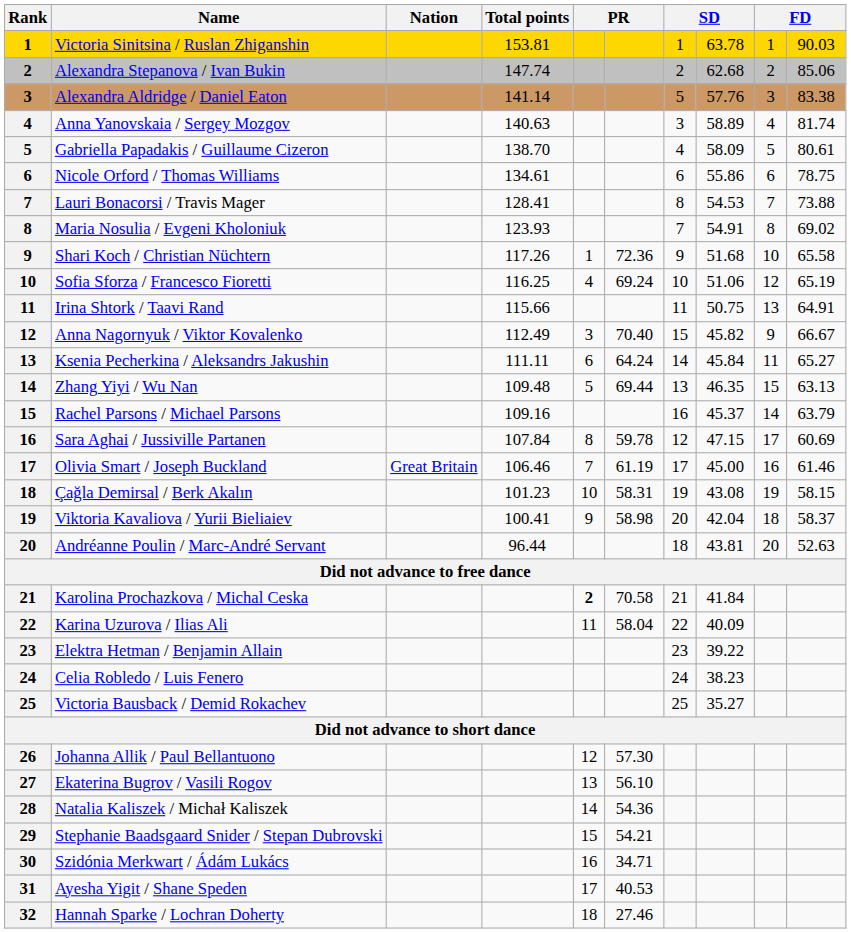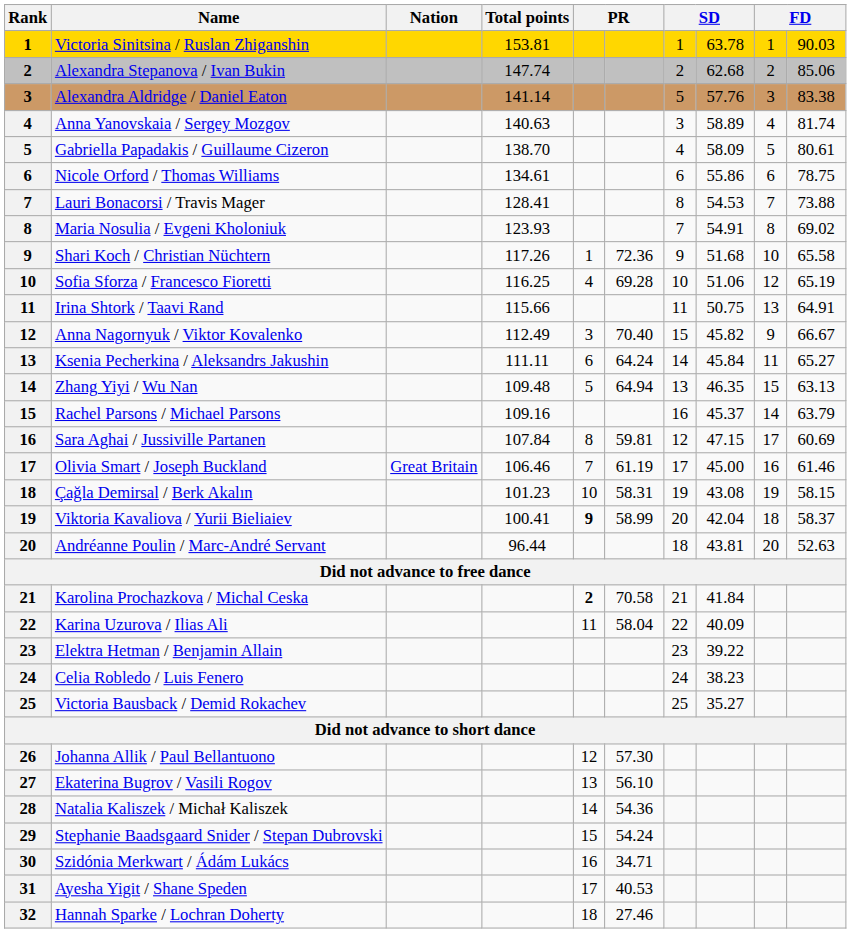Sofia Sforza / Francesco Fioretti | column 6: 69.24 -> 69.28
Zhang Yiyi / Wu Nan | column 6: 69.44 -> 64.94
Sara Aghai / Jussiville Partanen | column 6: 59.78 -> 59.81
Viktoria Kavaliova / Yurii Bieliaiev | column 5: normal -> bold
Viktoria Kavaliova / Yurii Bieliaiev | column 6: 58.98 -> 58.99
Stephanie Baadsgaard Snider / Stepan Dubrovski | column 6: 54.21 -> 54.24
